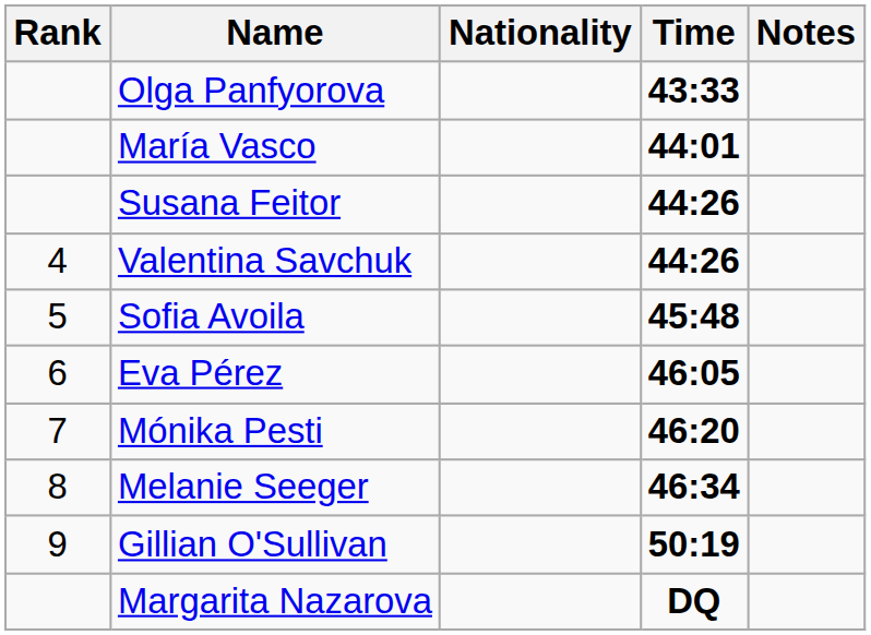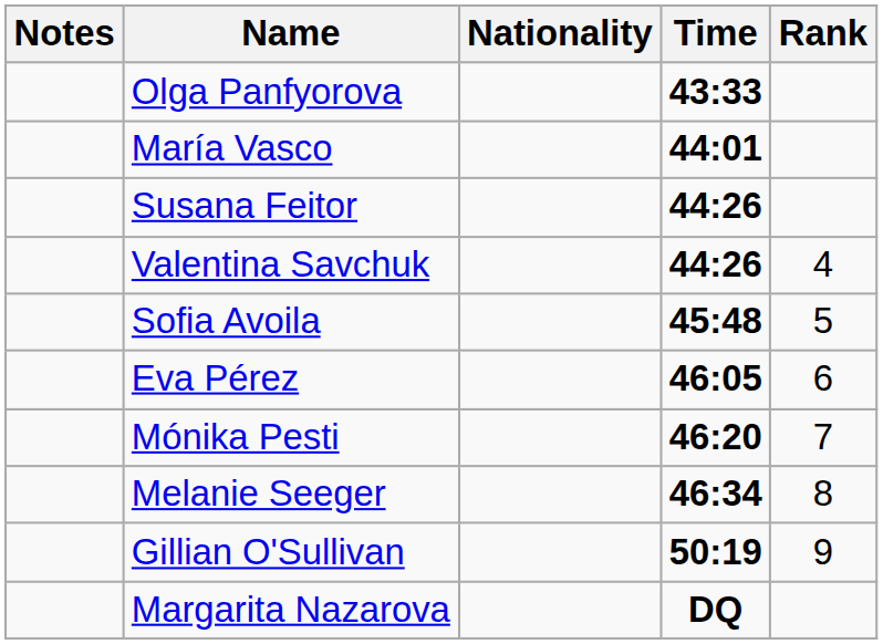columns swapped: Rank <-> Notes
